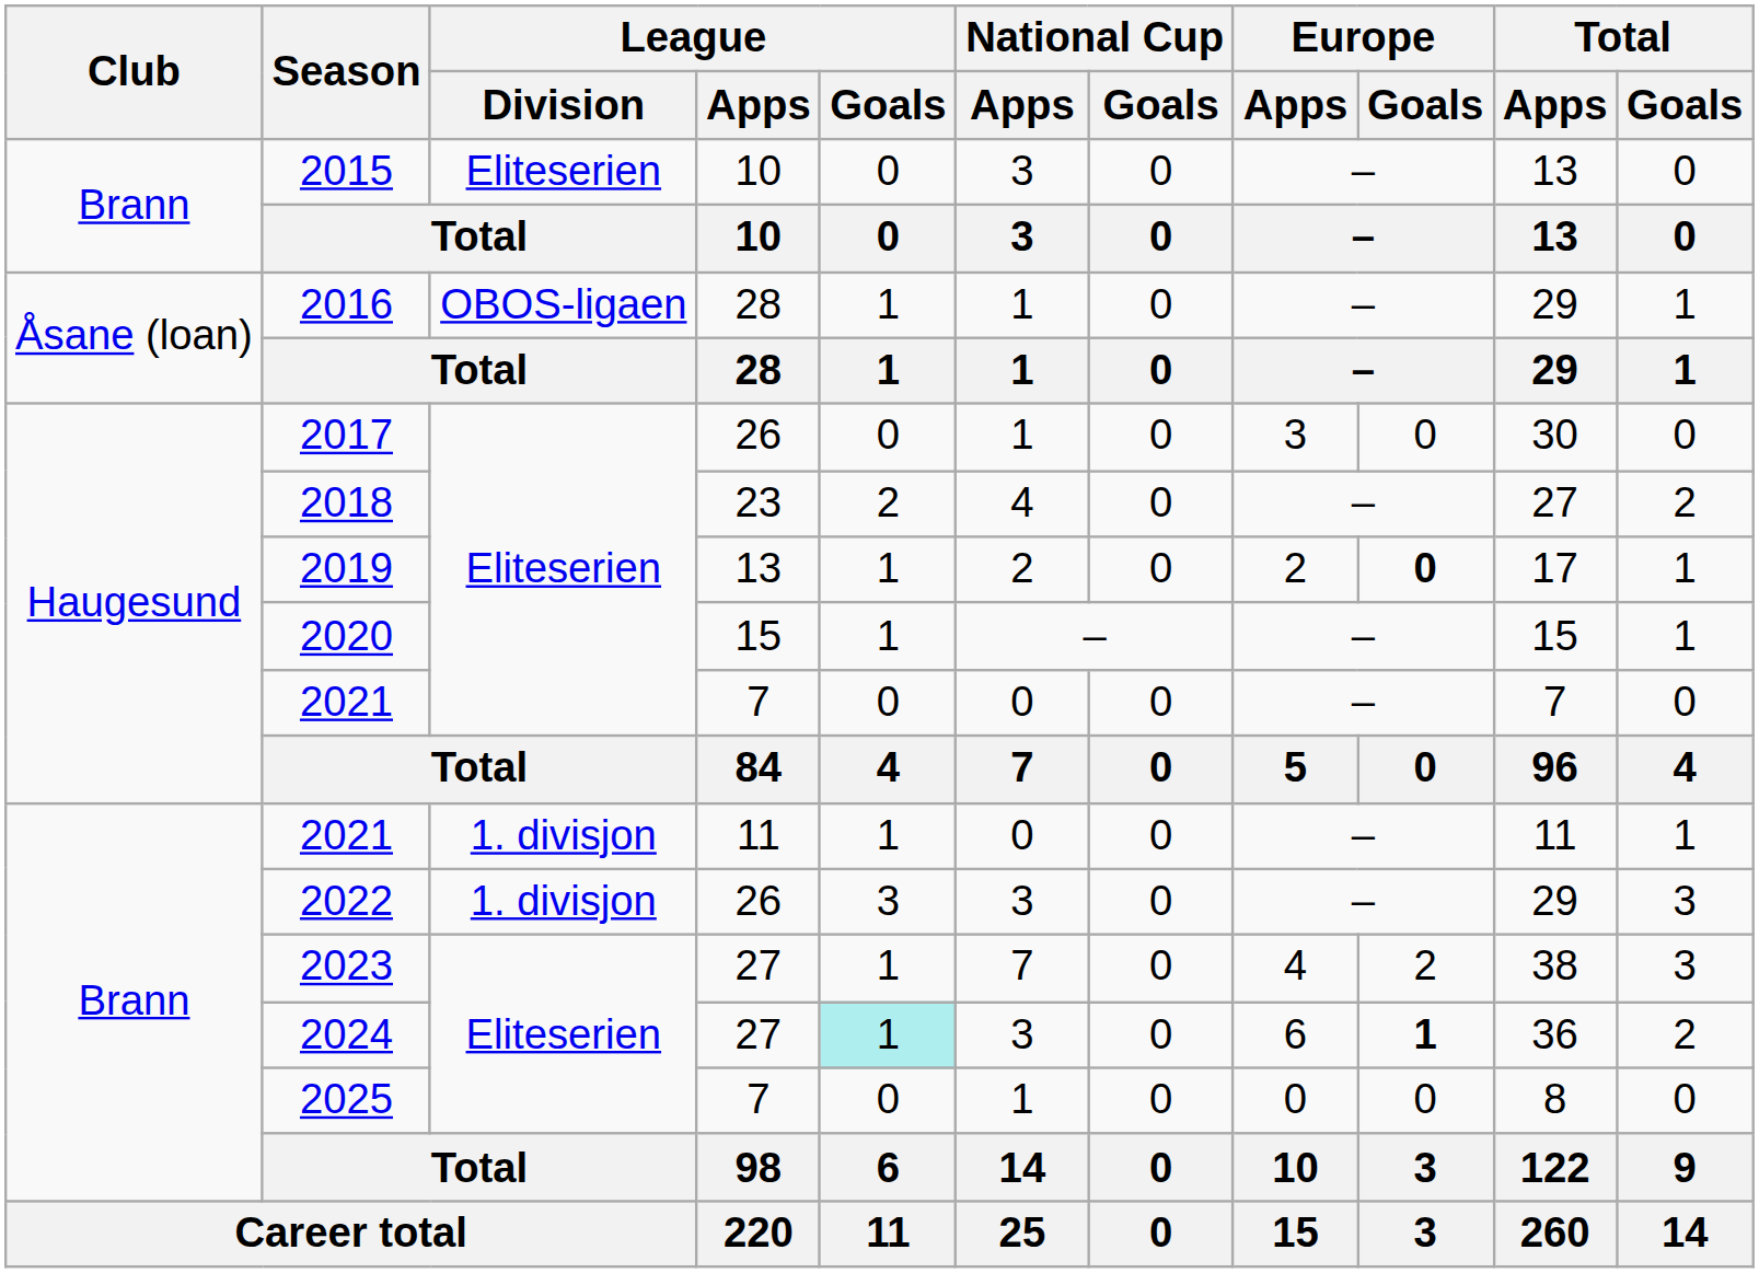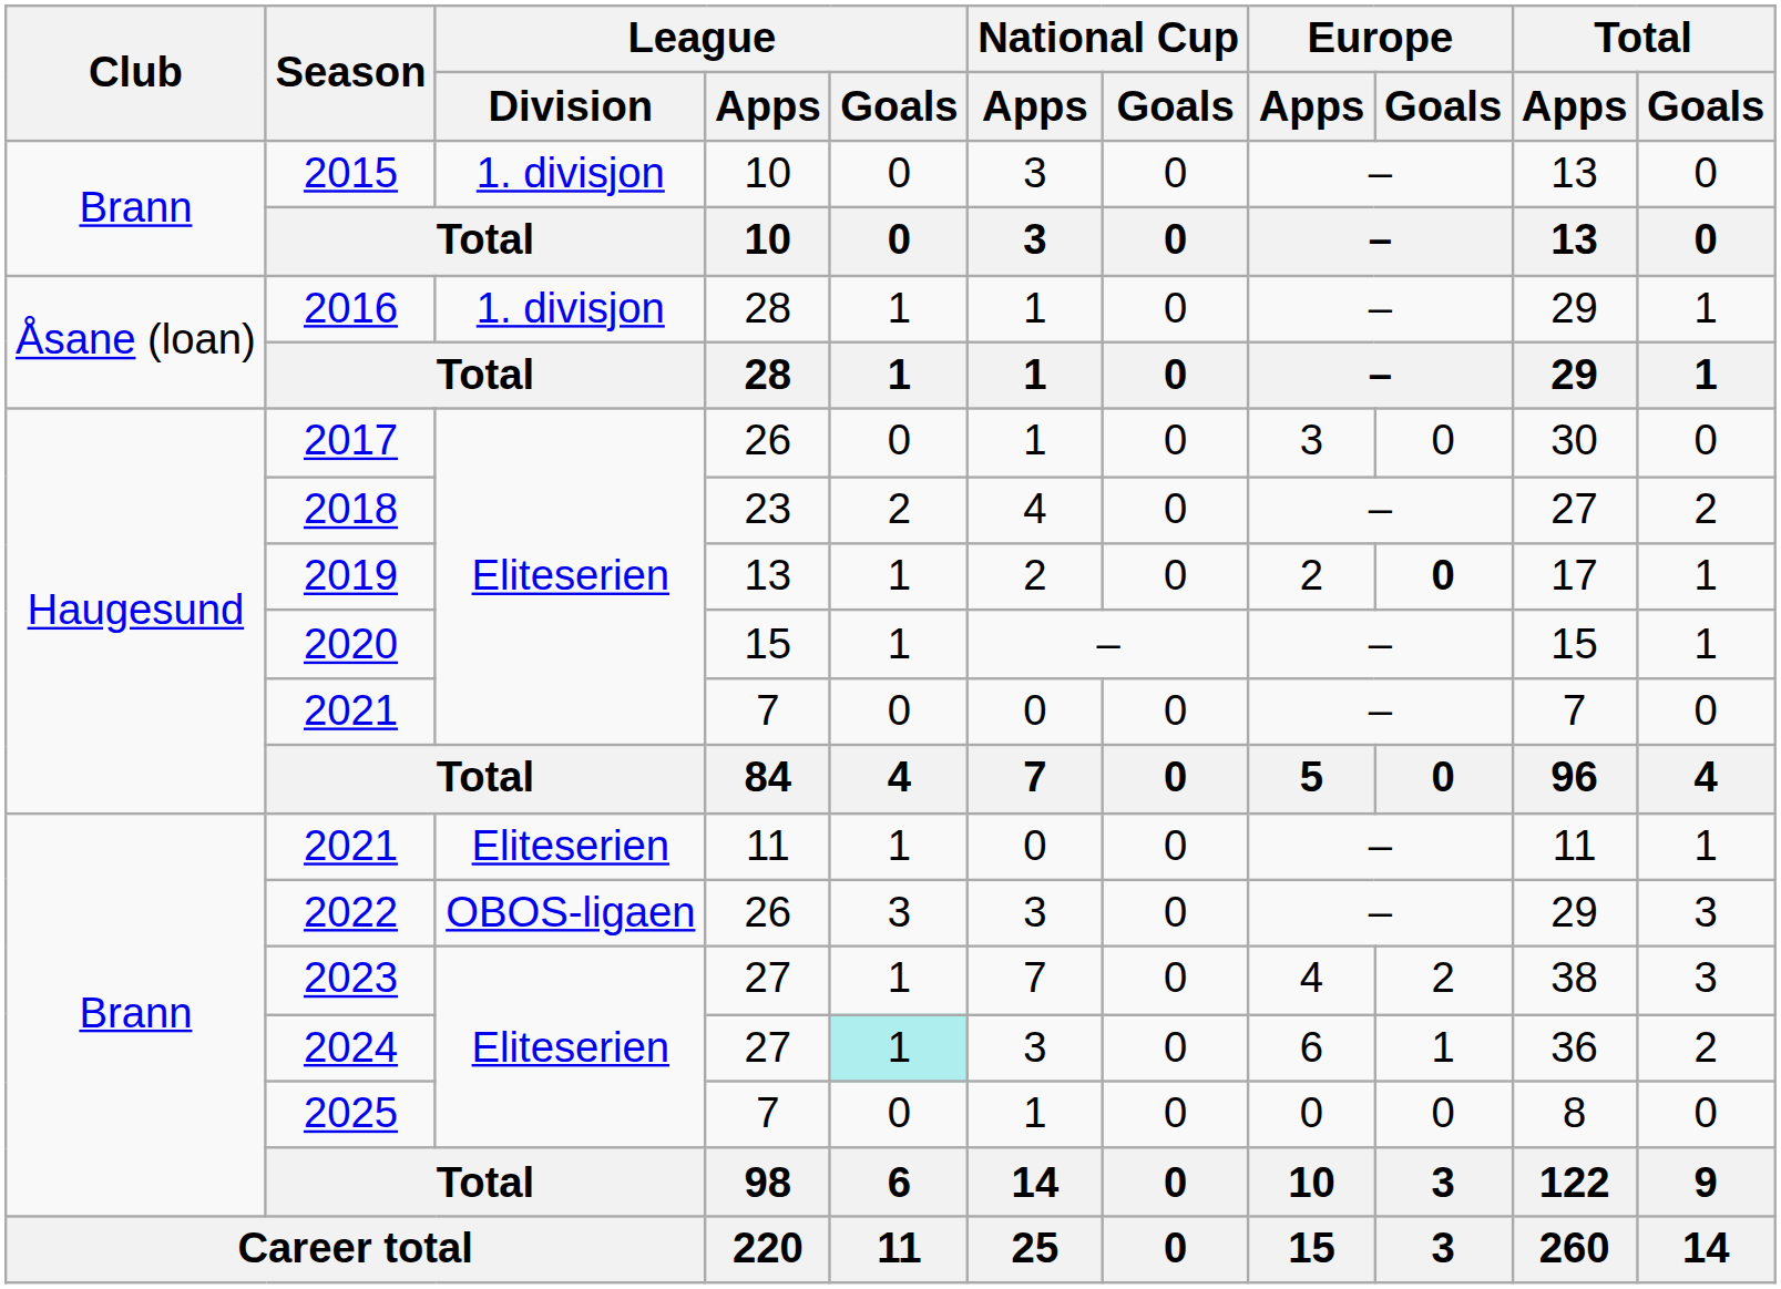2015 | League / Division: Eliteserien -> 1. divisjon
2016 | League / Division: OBOS-ligaen -> 1. divisjon
2021 / 11 | League / Division: 1. divisjon -> Eliteserien
2022 | League / Division: 1. divisjon -> OBOS-ligaen
2024 | Europe / Goals: bold -> normal
